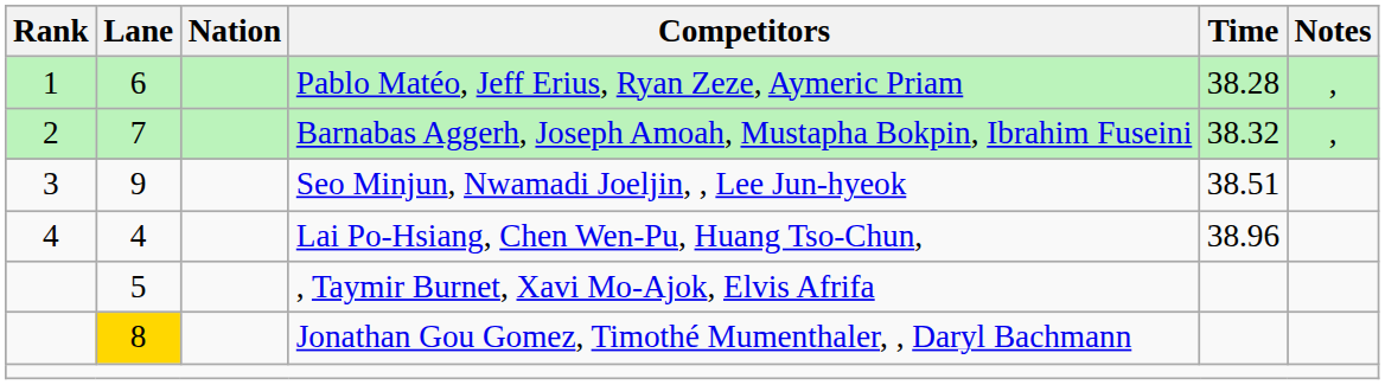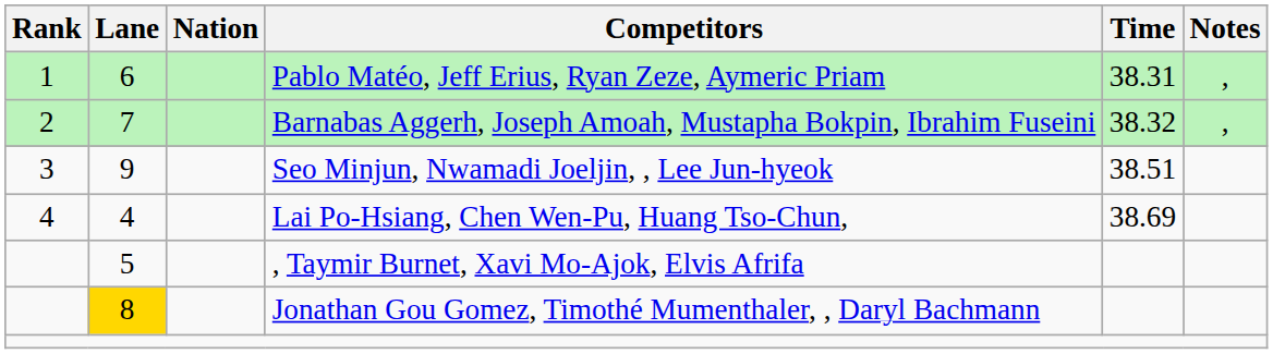Pablo Matéo, Jeff Erius, Ryan Zeze, Aymeric Priam | Time: 38.28 -> 38.31
Lai Po-Hsiang, Chen Wen-Pu, Huang Tso-Chun, | Time: 38.96 -> 38.69
